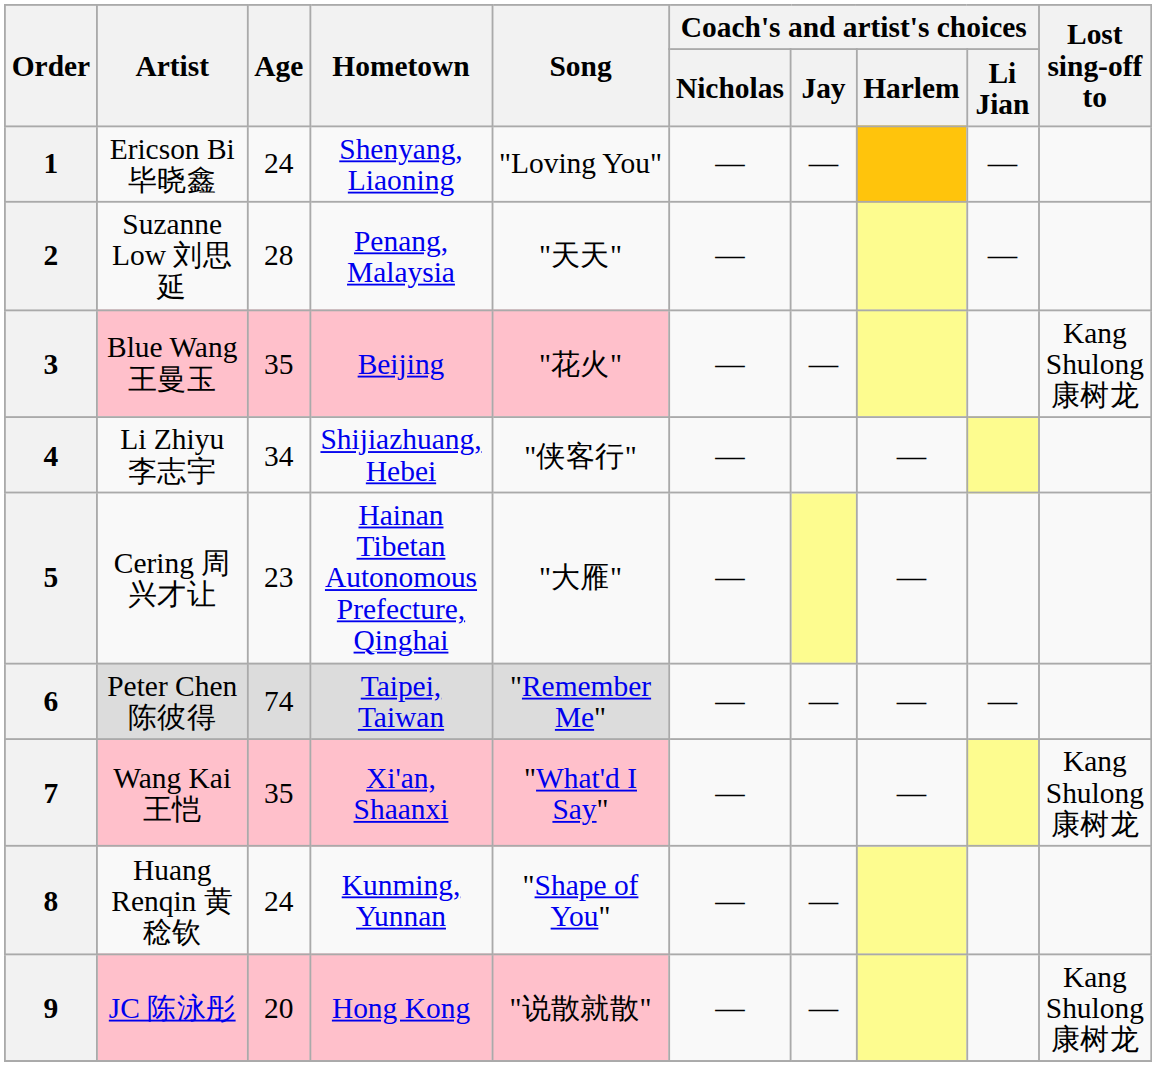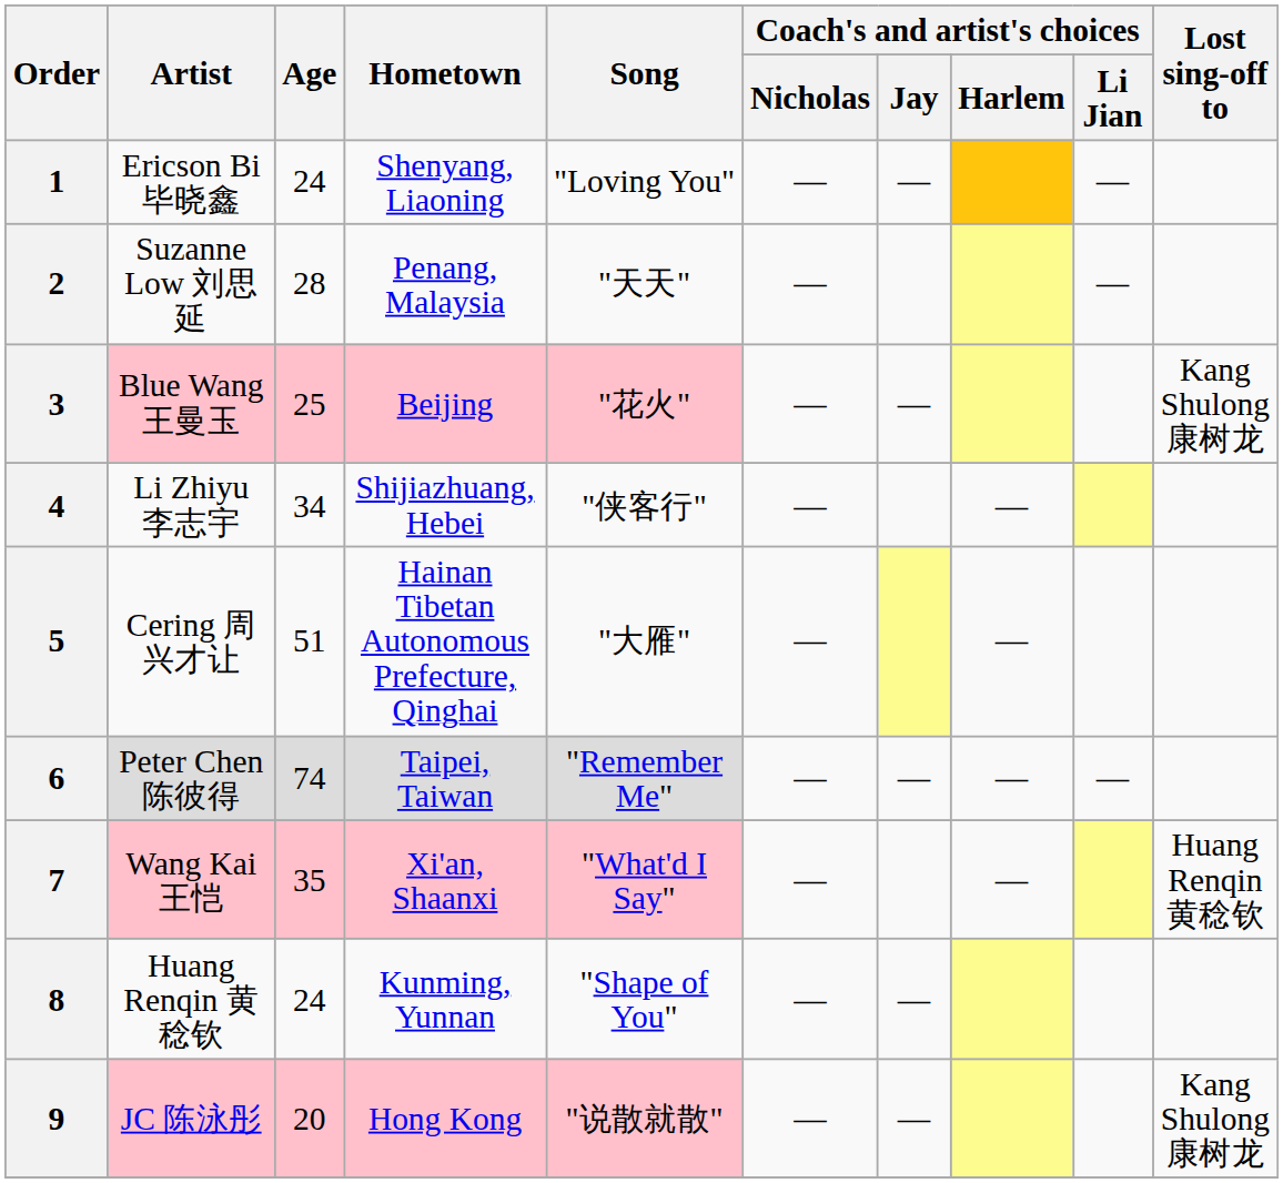3 | Age: 35 -> 25
5 | Age: 23 -> 51
7 | Lost sing-off to: Kang Shulong 康树龙 -> Huang Renqin 黄稔钦
